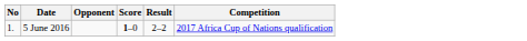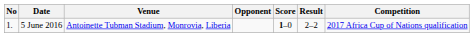+ column: Venue | Antoinette Tubman Stadium, Monrovia, Liberia
